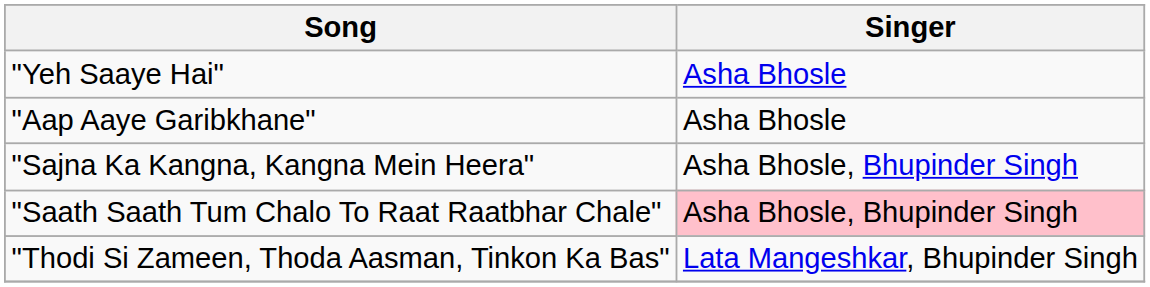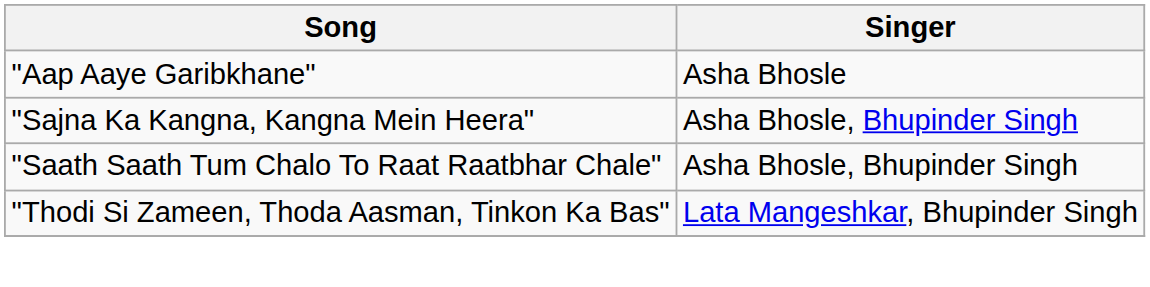- row: "Yeh Saaye Hai" | Asha Bhosle
"Saath Saath Tum Chalo To Raat Raatbhar Chale" | Singer: pink background -> no background
